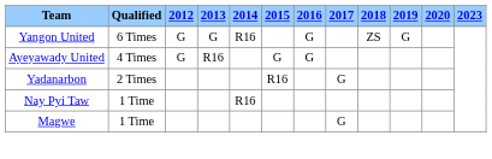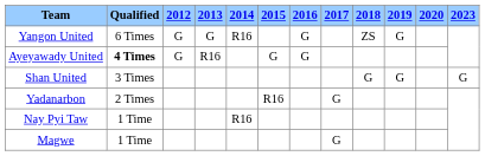Ayeyawady United | Qualified: normal -> bold
+ row: Shan United | 3 Times | G | G | G
